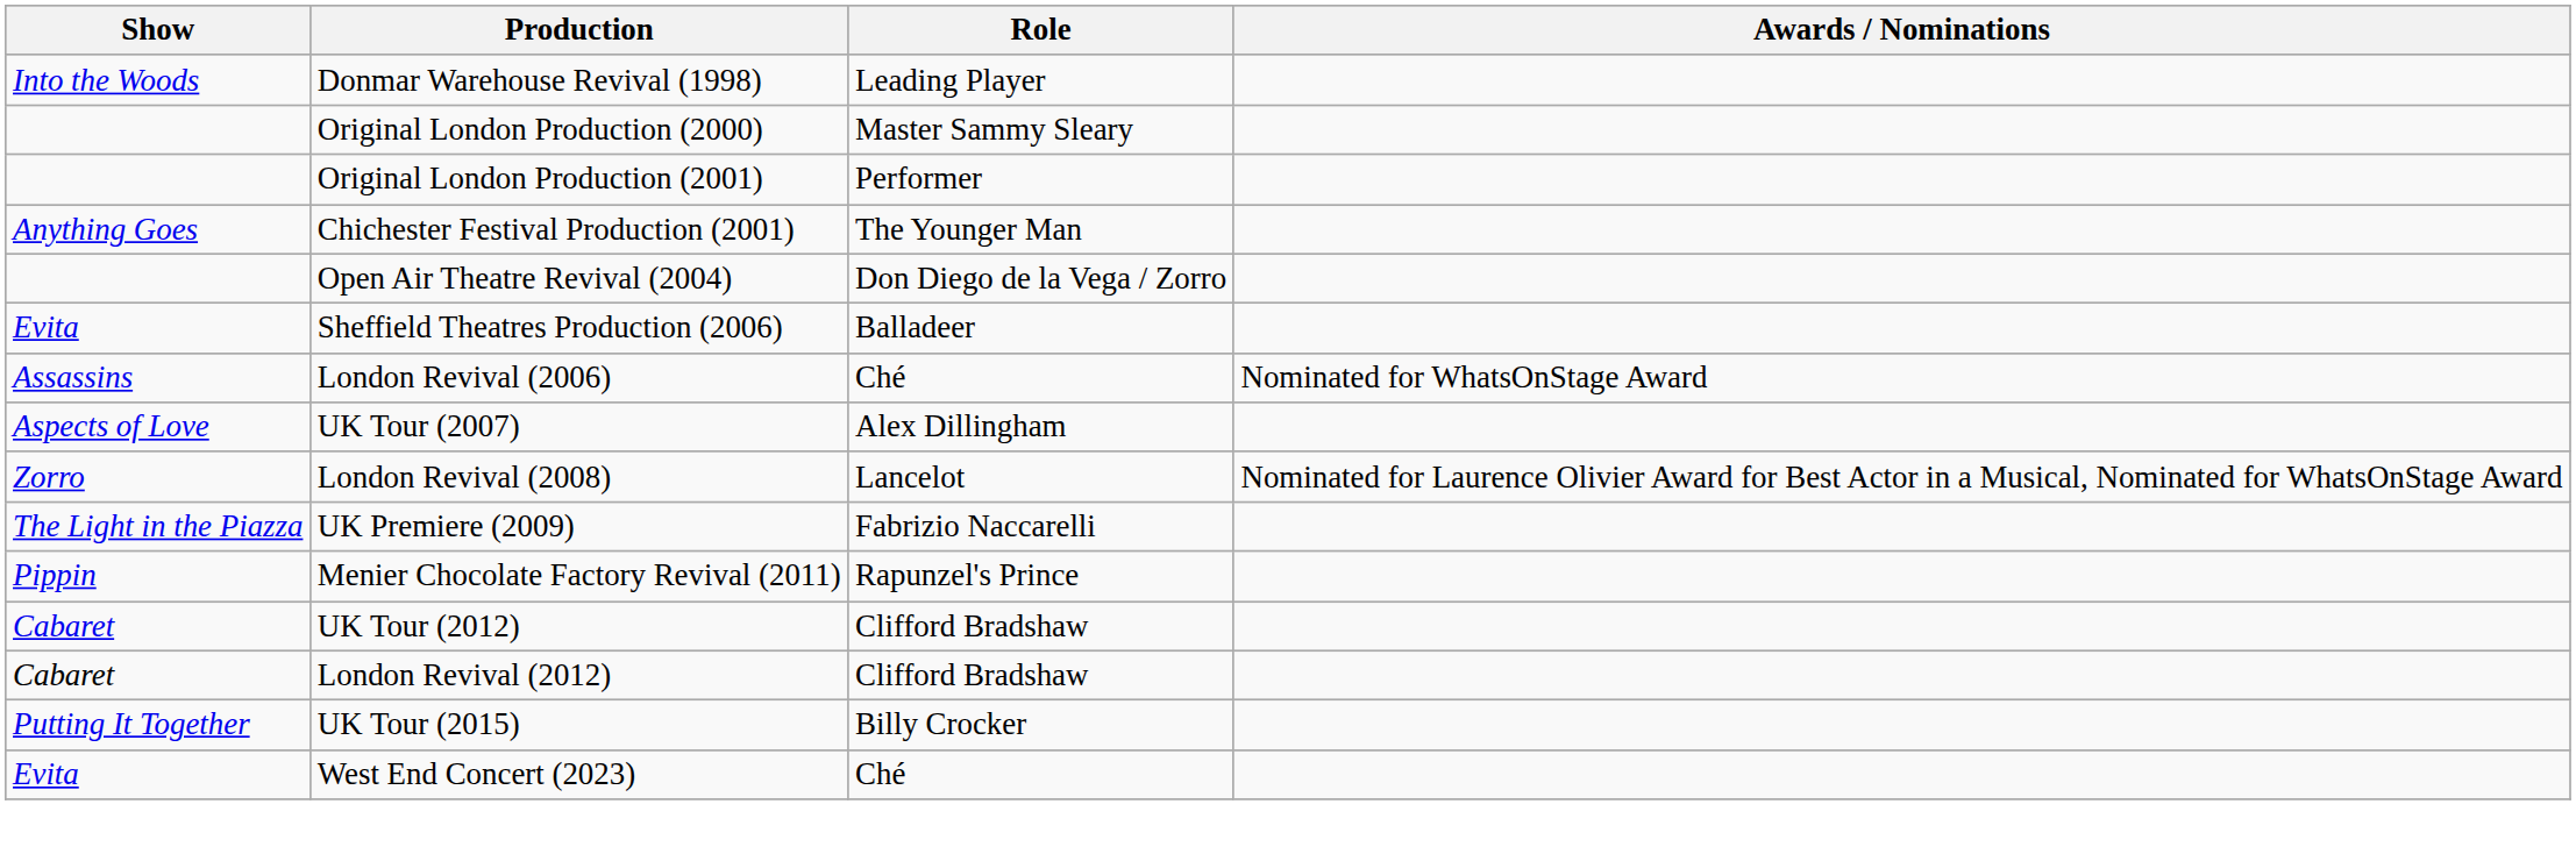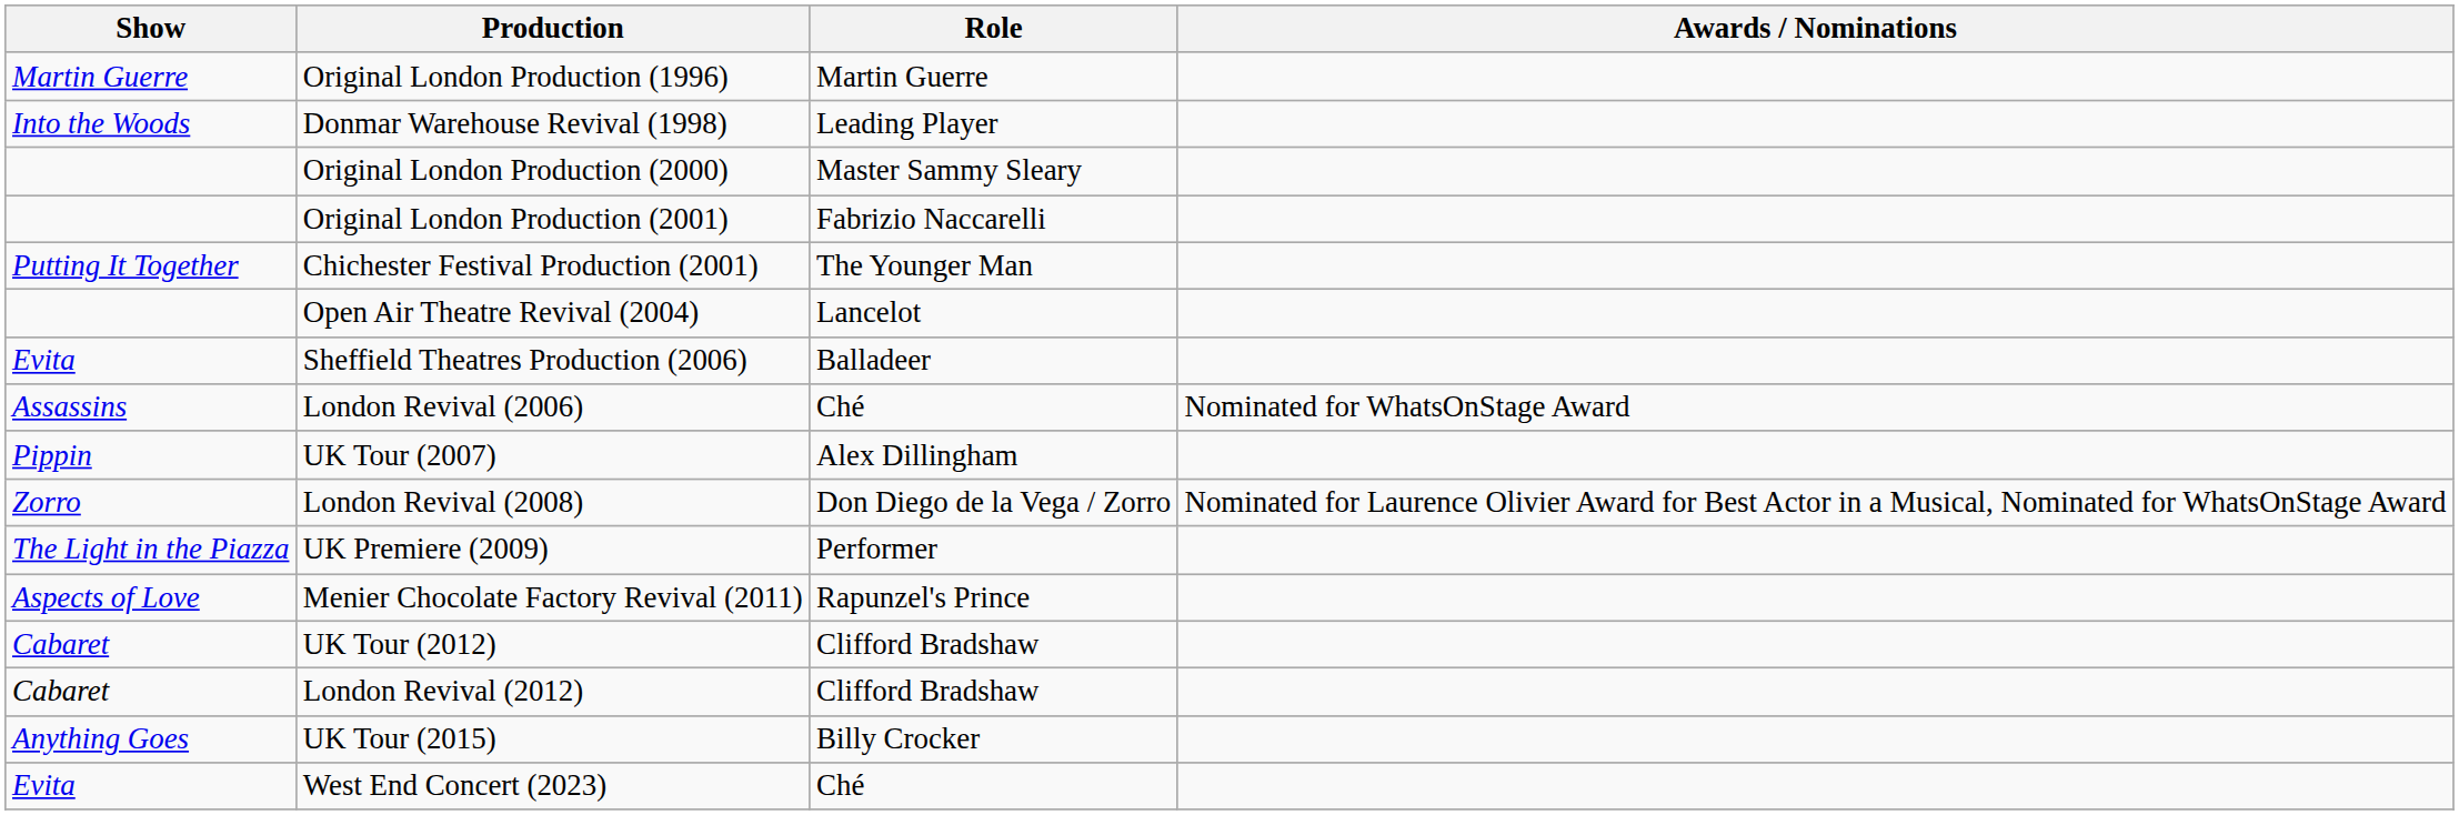+ row: Martin Guerre | Original London Production (1996) | Martin Guerre
Original London Production (2001) | Role: Performer -> Fabrizio Naccarelli
Chichester Festival Production (2001) | Show: Anything Goes -> Putting It Together
Open Air Theatre Revival (2004) | Role: Don Diego de la Vega / Zorro -> Lancelot
UK Tour (2007) | Show: Aspects of Love -> Pippin
London Revival (2008) | Role: Lancelot -> Don Diego de la Vega / Zorro
UK Premiere (2009) | Role: Fabrizio Naccarelli -> Performer
Menier Chocolate Factory Revival (2011) | Show: Pippin -> Aspects of Love
UK Tour (2015) | Show: Putting It Together -> Anything Goes
